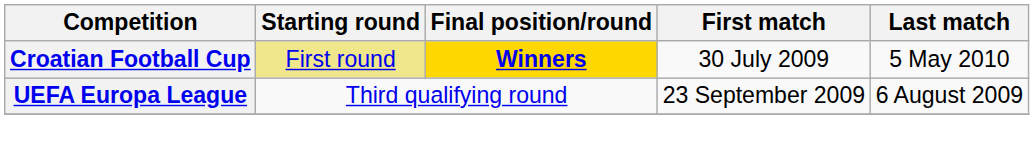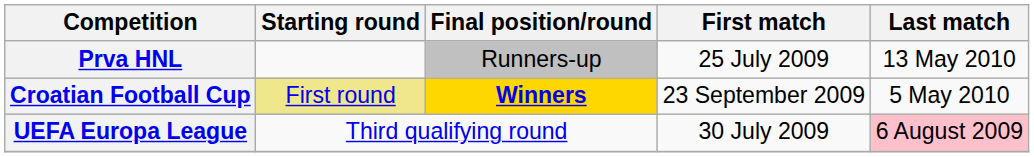+ row: Prva HNL | Runners-up | 25 July 2009 | 13 May 2010
Croatian Football Cup | First match: 30 July 2009 -> 23 September 2009
UEFA Europa League | First match: 23 September 2009 -> 30 July 2009
UEFA Europa League | Last match: no background -> pink background
